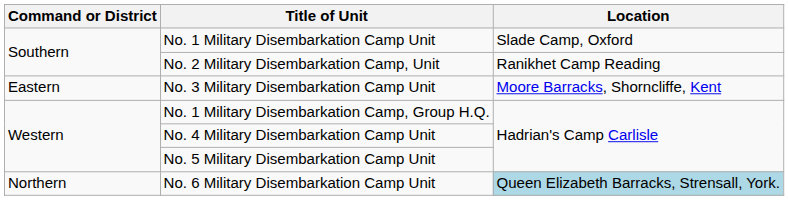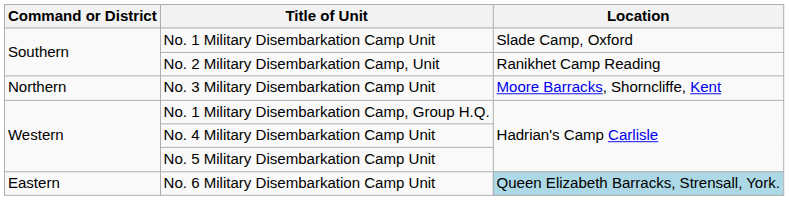No. 3 Military Disembarkation Camp Unit | Command or District: Eastern -> Northern
No. 6 Military Disembarkation Camp Unit | Command or District: Northern -> Eastern
